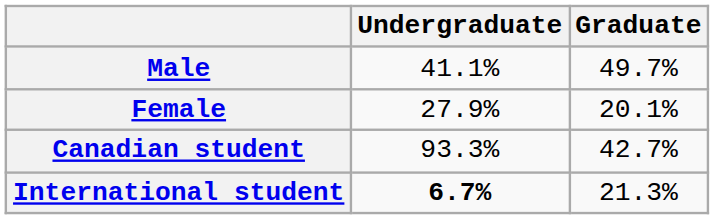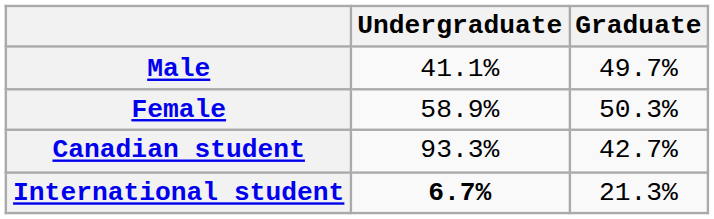Female | Undergraduate: 27.9% -> 58.9%
Female | Graduate: 20.1% -> 50.3%
